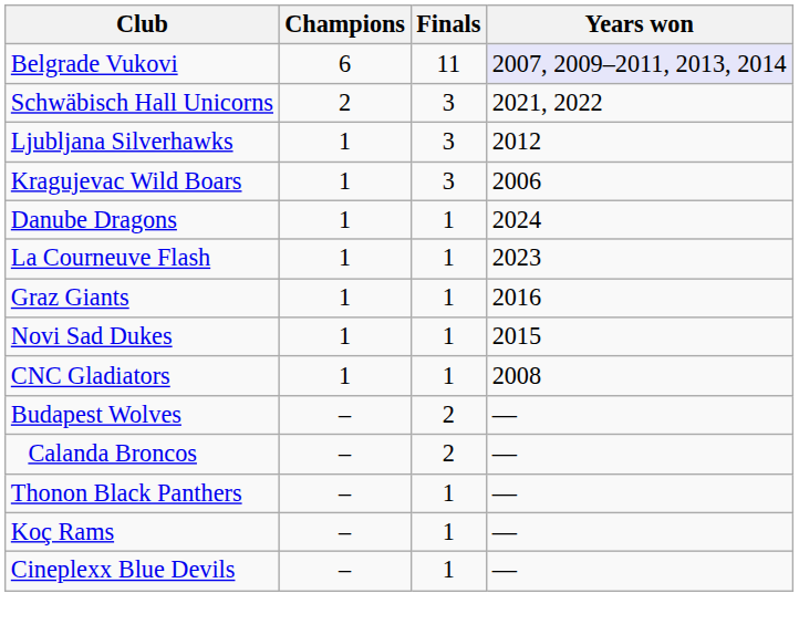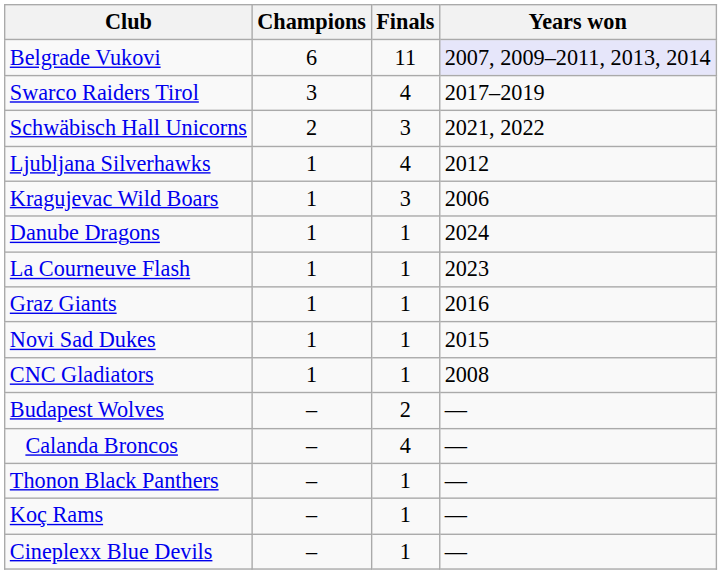+ row: Swarco Raiders Tirol | 3 | 4 | 2017–2019
Ljubljana Silverhawks | Finals: 3 -> 4
Calanda Broncos | Finals: 2 -> 4
